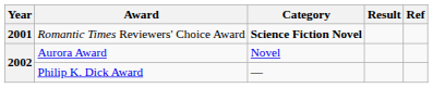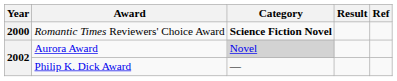Romantic Times Reviewers' Choice Award | Year: 2001 -> 2000
Aurora Award | Category: no background -> lightgrey background
